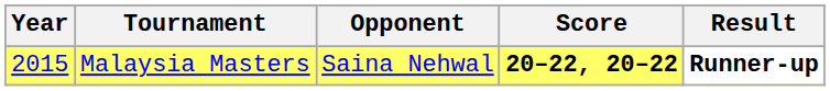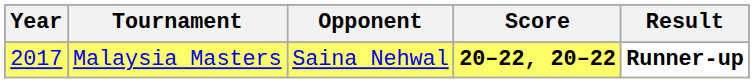Malaysia Masters | Year: 2015 -> 2017
